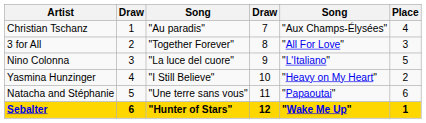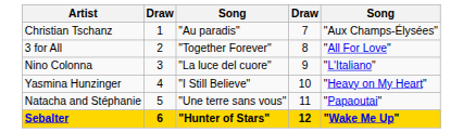- column: Place | 4 | 3 | 5 | 2 | 6 | 1
